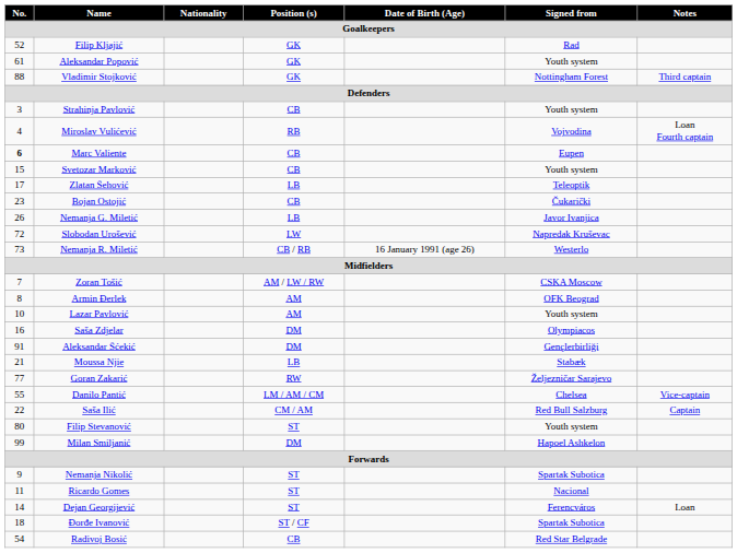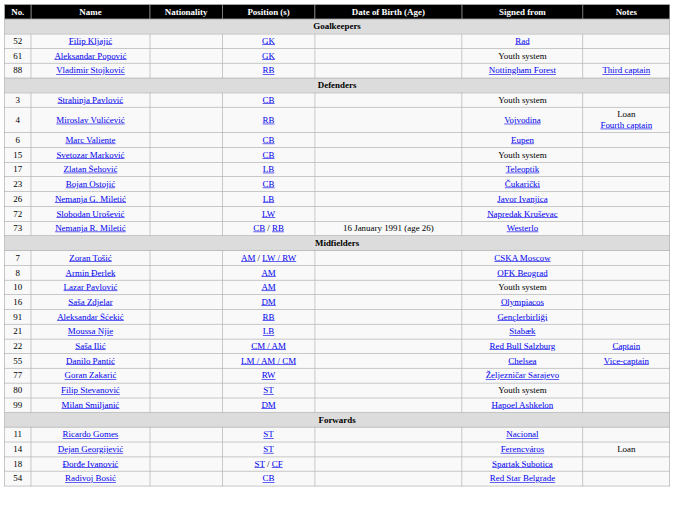Vladimir Stojković | Position (s): GK -> RB
Marc Valiente | No.: bold -> normal
Aleksandar Šćekić | Position (s): DM -> RB
rows swapped: Saša Ilić <-> Goran Zakarić
- row: 9 | Nemanja Nikolić | ST | Spartak Subotica
